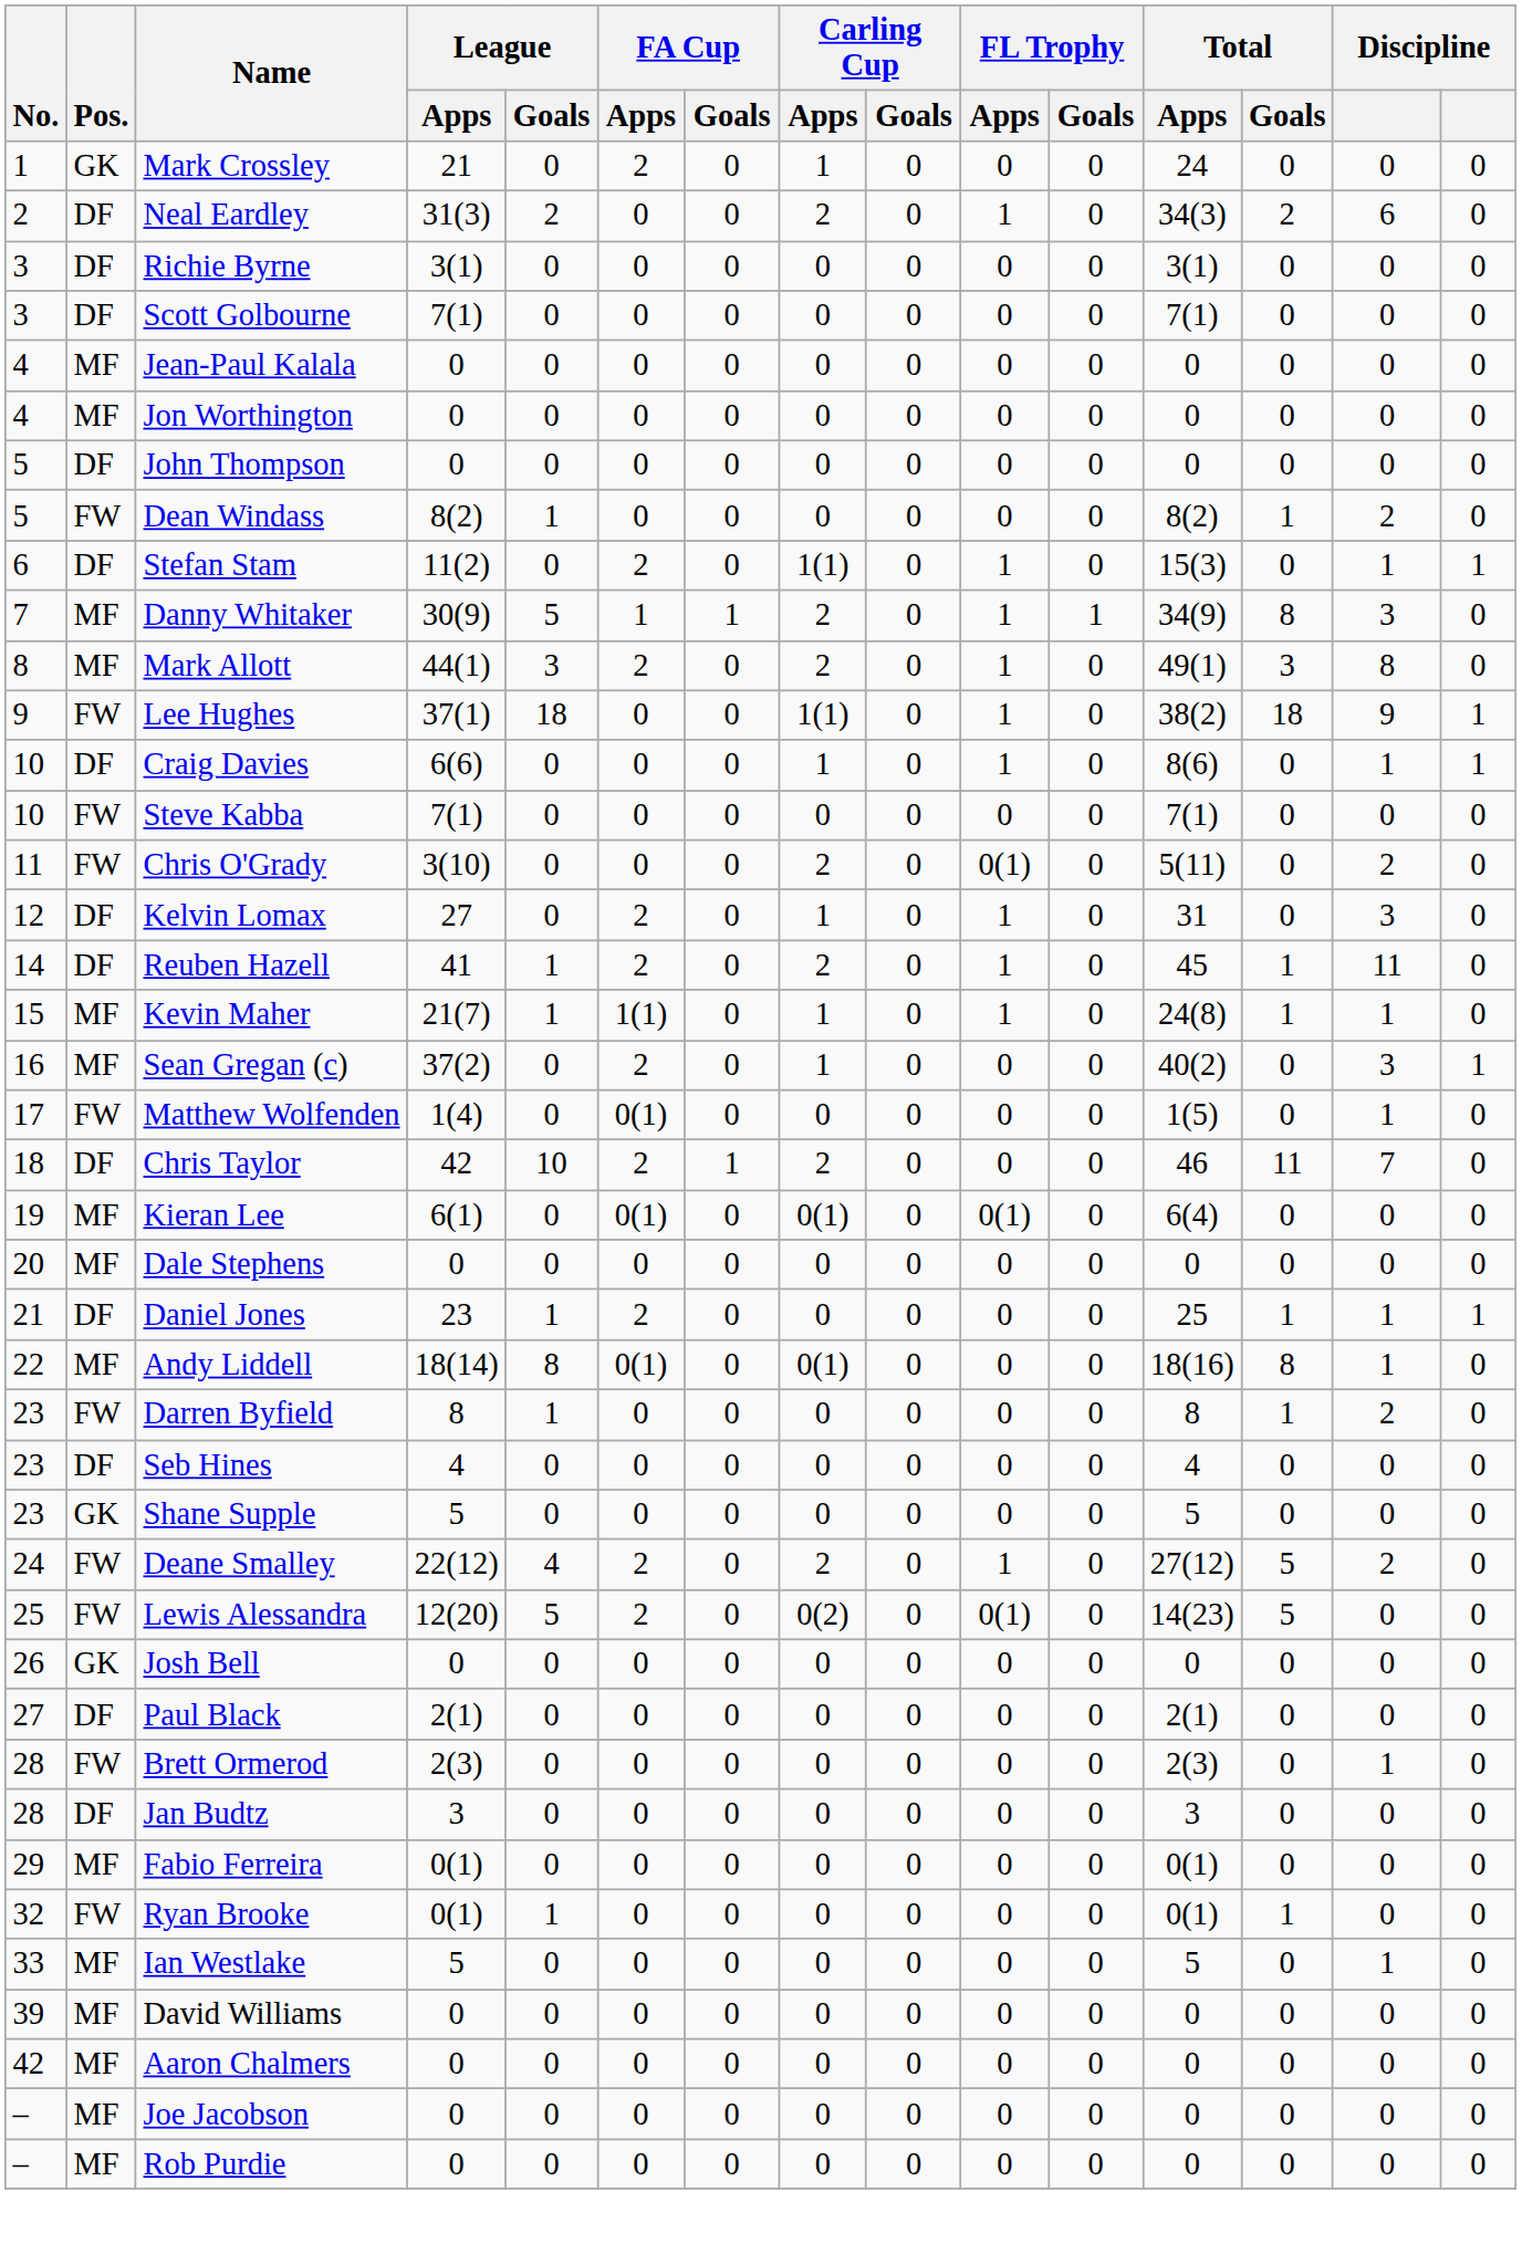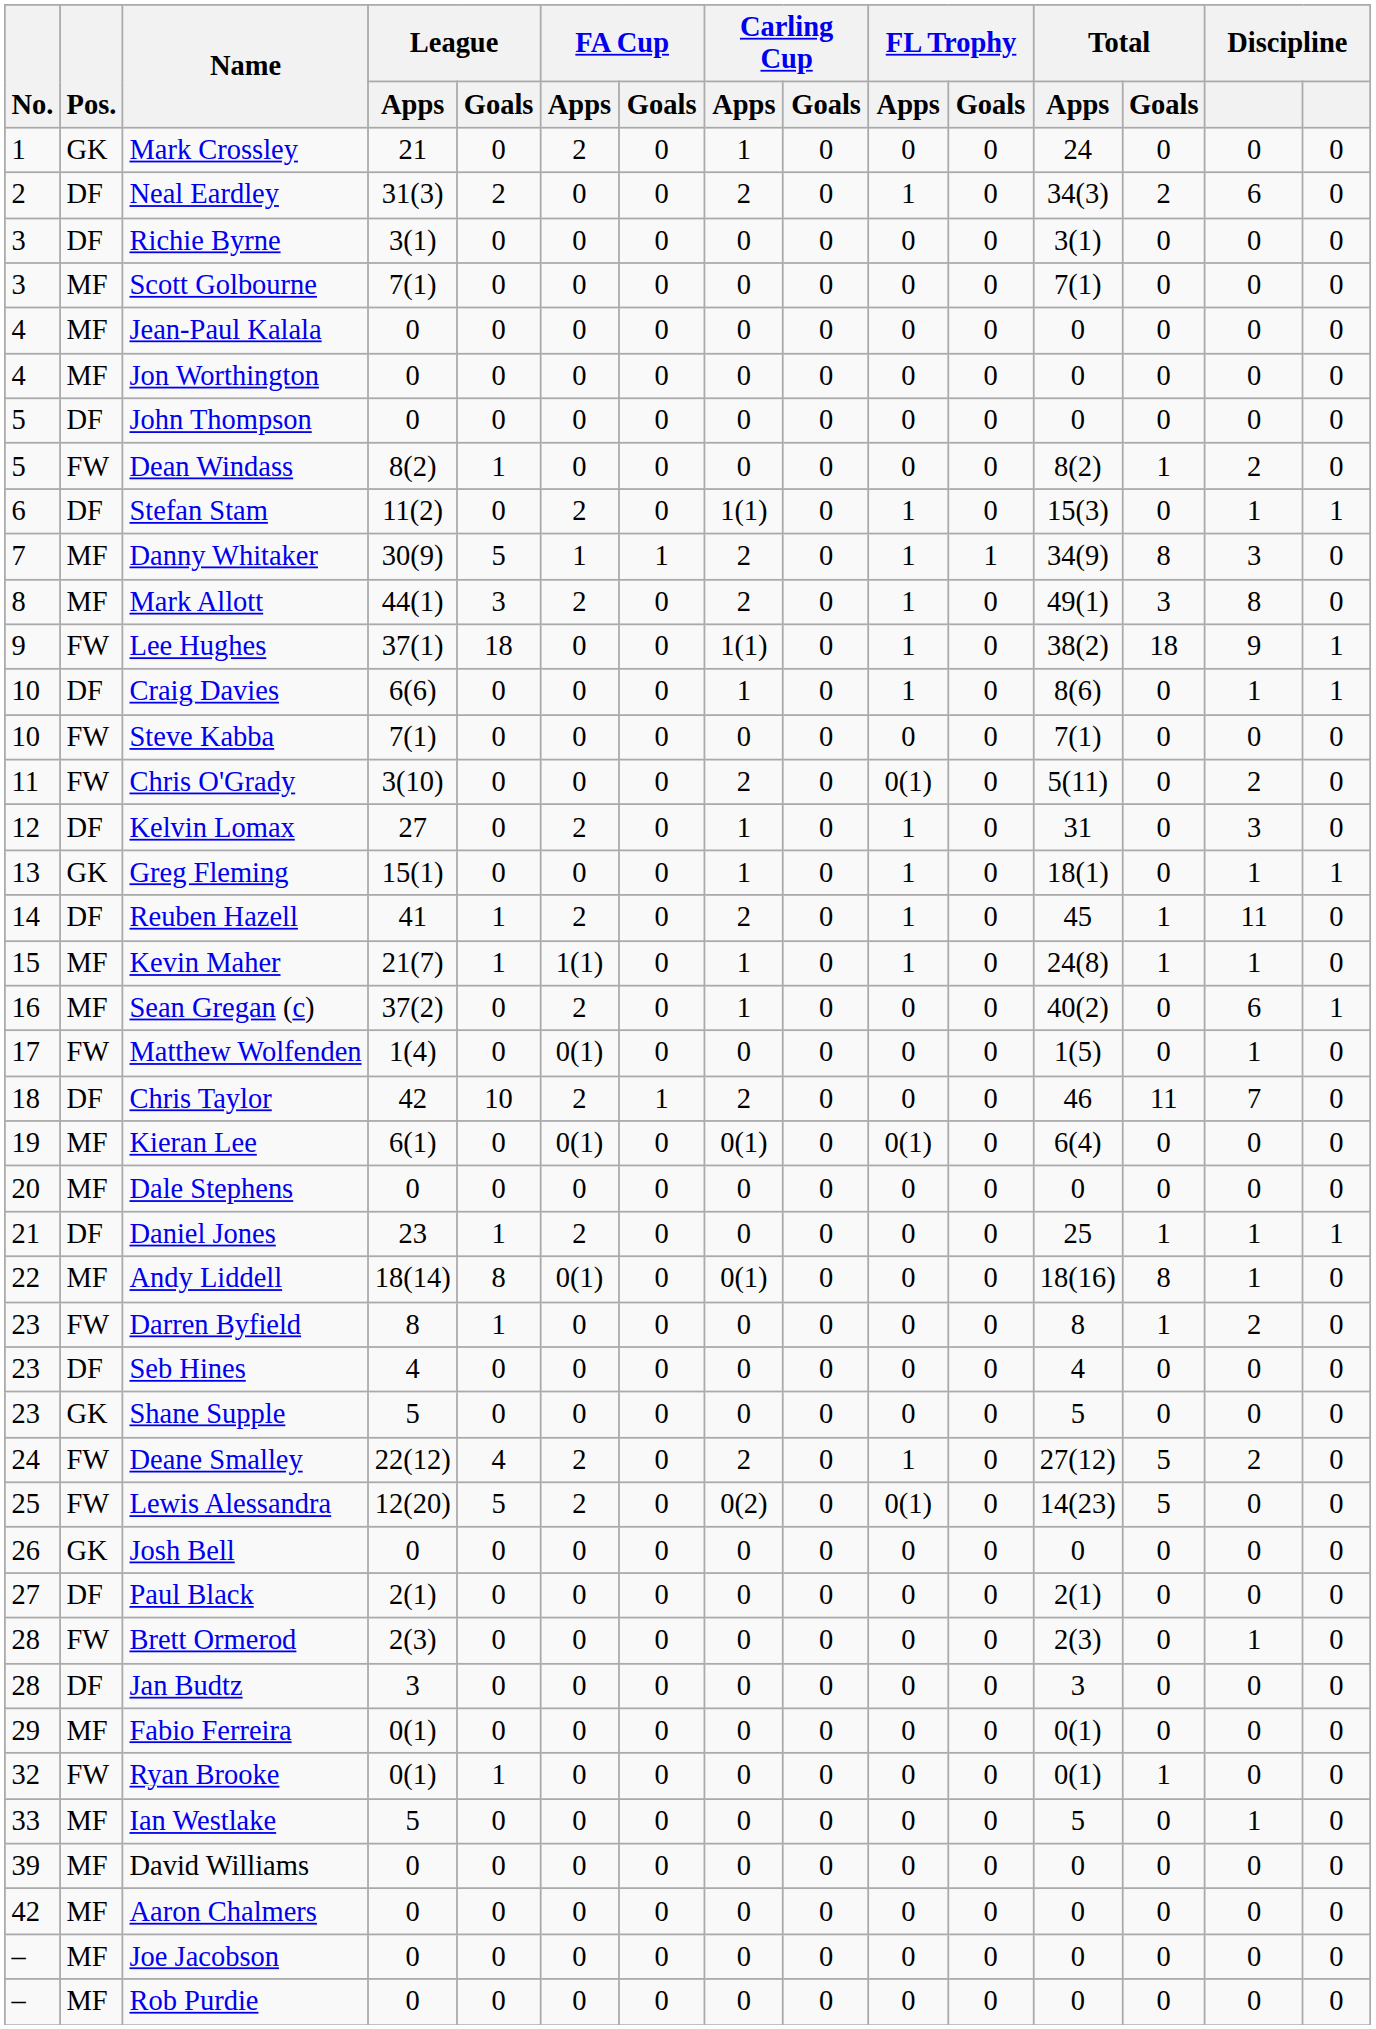Scott Golbourne | Pos.: DF -> MF
+ row: 13 | GK | Greg Fleming | 15(1) | 0 | 0 | 0 | 1 | 0 | 1 | 0 | 18(1) | 0 | 1 | 1
Sean Gregan (c) | column 14: 3 -> 6
